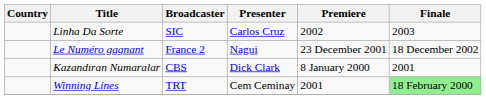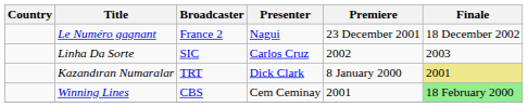rows swapped: Le Numéro gagnant <-> Linha Da Sorte
Kazandıran Numaralar | Broadcaster: CBS -> TRT
Kazandıran Numaralar | Finale: no background -> khaki background
Winning Lines | Broadcaster: TRT -> CBS
